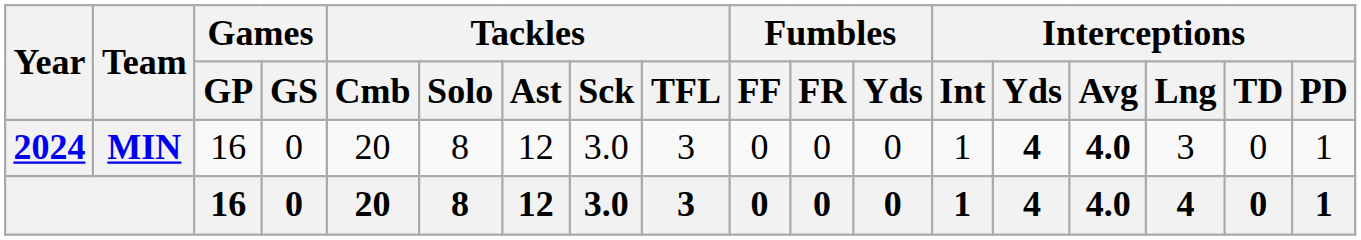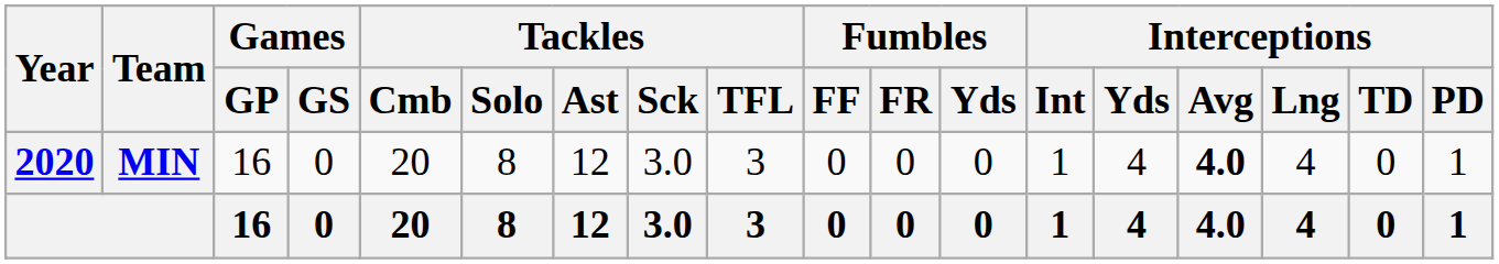MIN | Year: 2024 -> 2020
MIN | Interceptions / Yds: bold -> normal
MIN | Interceptions / Lng: 3 -> 4
